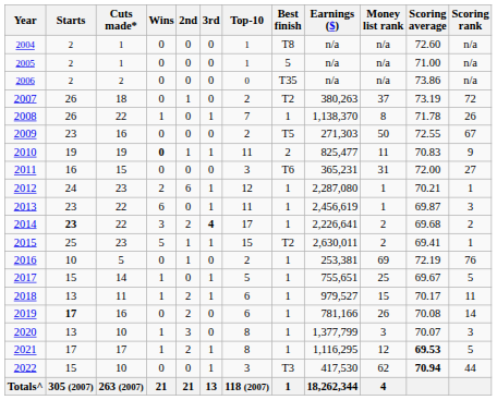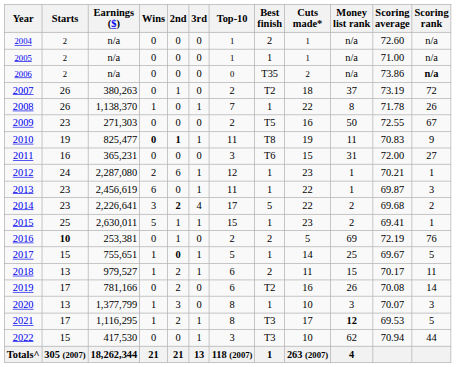columns swapped: Cuts made* <-> Earnings ($)
2004 | Best finish: T8 -> 2
2005 | Best finish: 5 -> 1
2006 | Scoring rank: normal -> bold
2010 | 2nd: normal -> bold
2010 | Best finish: 2 -> T8
2014 | Starts: bold -> normal
2014 | 2nd: normal -> bold
2014 | 3rd: bold -> normal
2014 | Best finish: 1 -> 5
2015 | Best finish: T2 -> 1
2016 | Starts: normal -> bold
2016 | Best finish: 1 -> 2
2017 | 2nd: normal -> bold
2018 | Best finish: 1 -> 2
2019 | Starts: bold -> normal
2019 | Best finish: 1 -> T2
2021 | Best finish: 1 -> T3
2021 | Money list rank: normal -> bold
2021 | Scoring average: bold -> normal
2022 | Scoring average: bold -> normal
